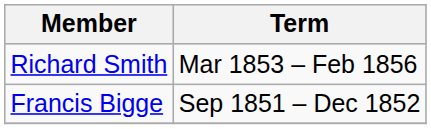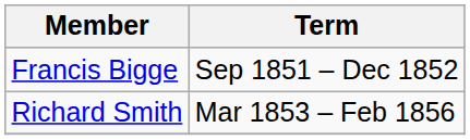rows swapped: Francis Bigge <-> Richard Smith
